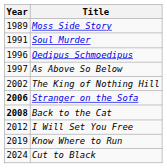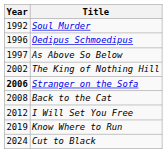- row: 1989 | Moss Side Story
Soul Murder | Year: 1991 -> 1992
Back to the Cat | Year: bold -> normal
